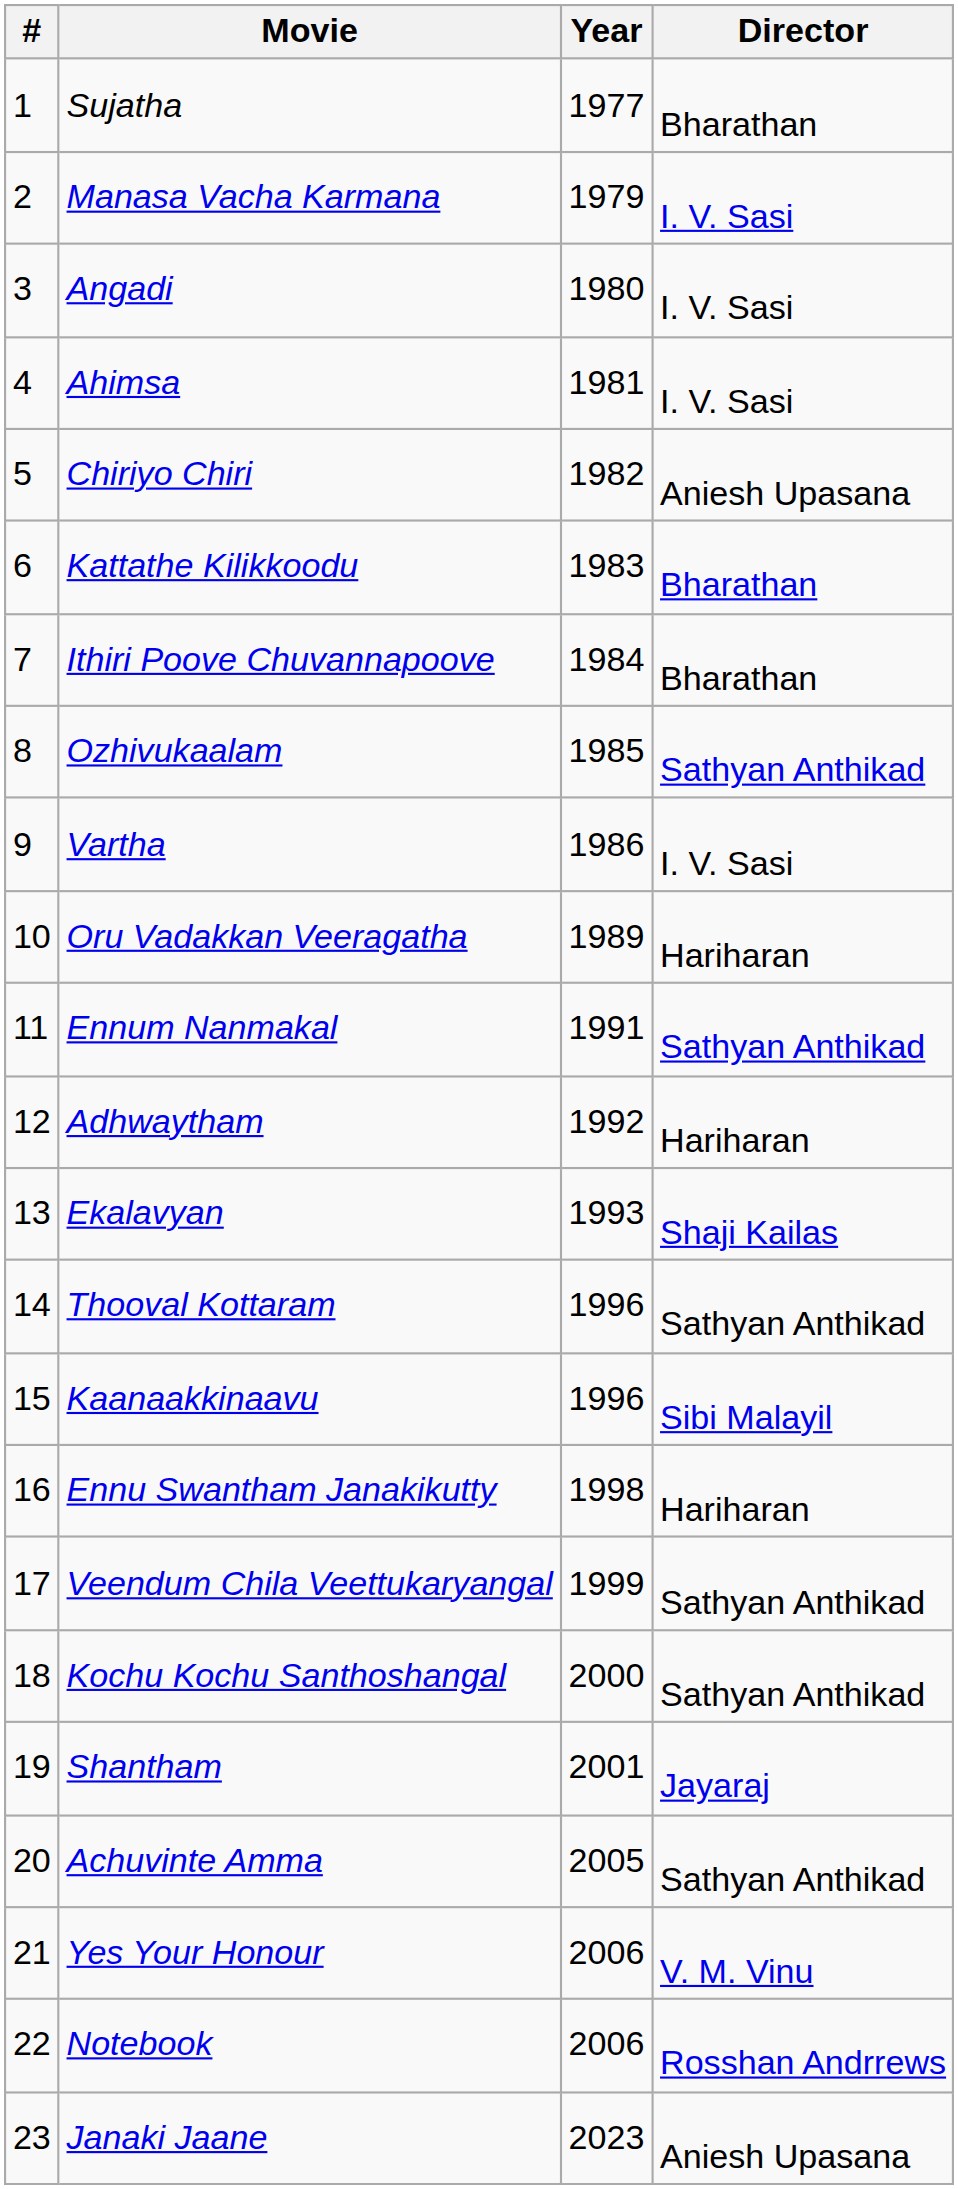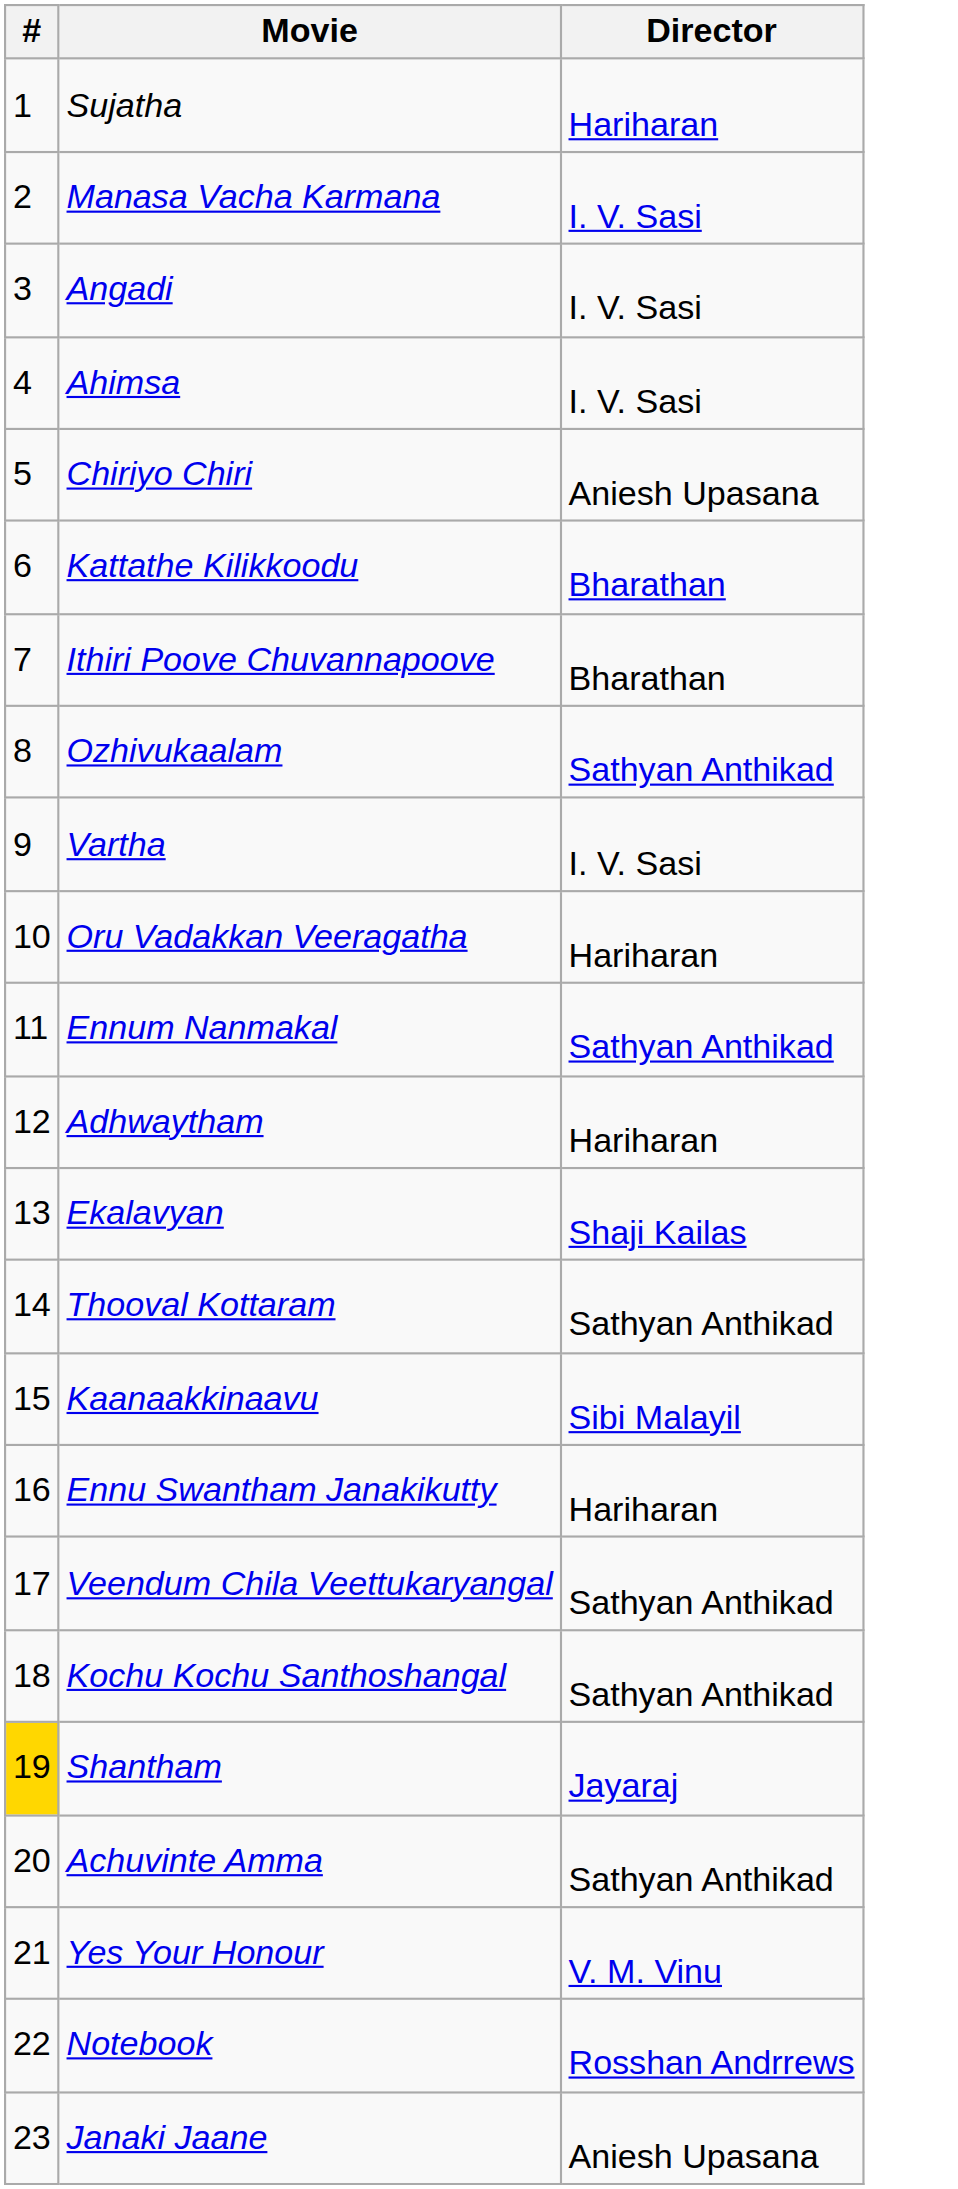- column: Year | 1977 | 1979 | 1980 | 1981 | 1982 | 1983 | 1984 | 1985 | 1986 | 1989 | 1991 | 1992 | 1993 | 1996 | 1996 | 1998 | 1999 | 2000 | 2001 | 2005 | 2006 | 2006 | 2023
Sujatha | Director: Bharathan -> Hariharan
Shantham | #: no background -> gold background
